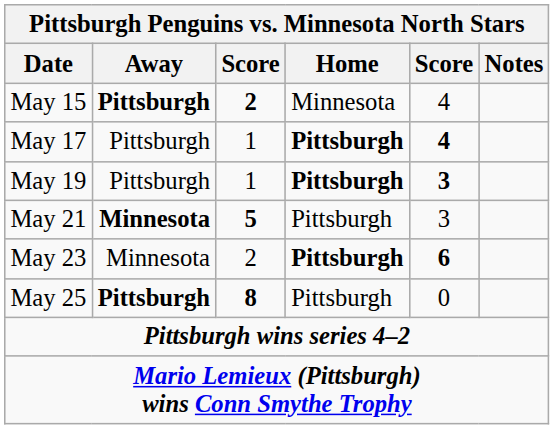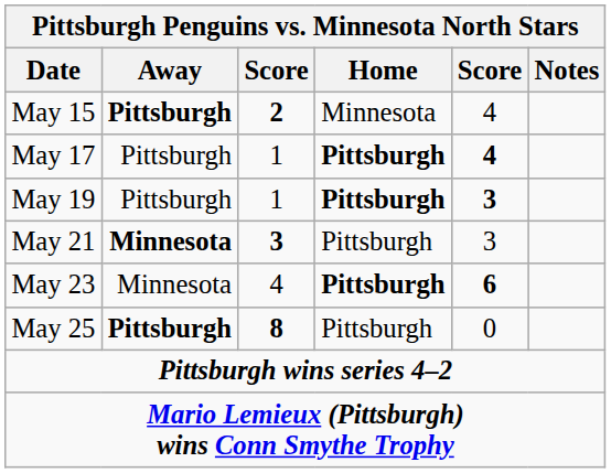May 21 | column 3: 5 -> 3
May 23 | column 3: 2 -> 4
